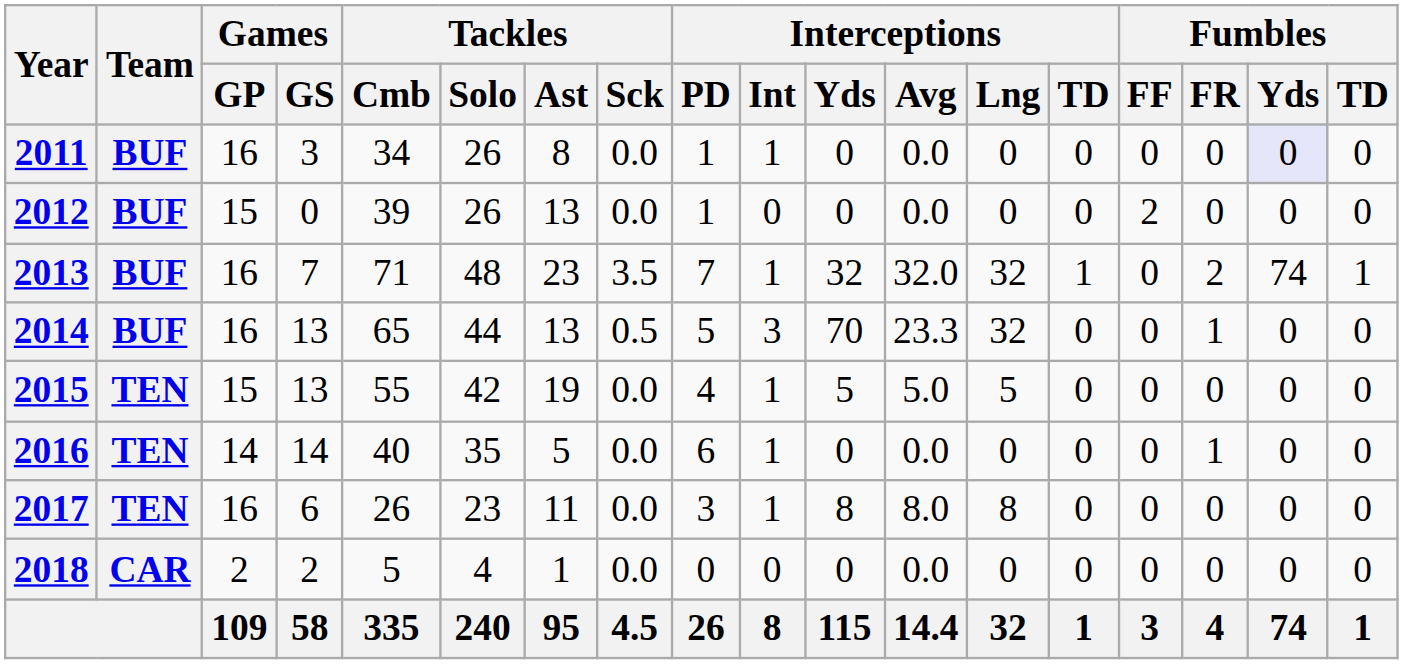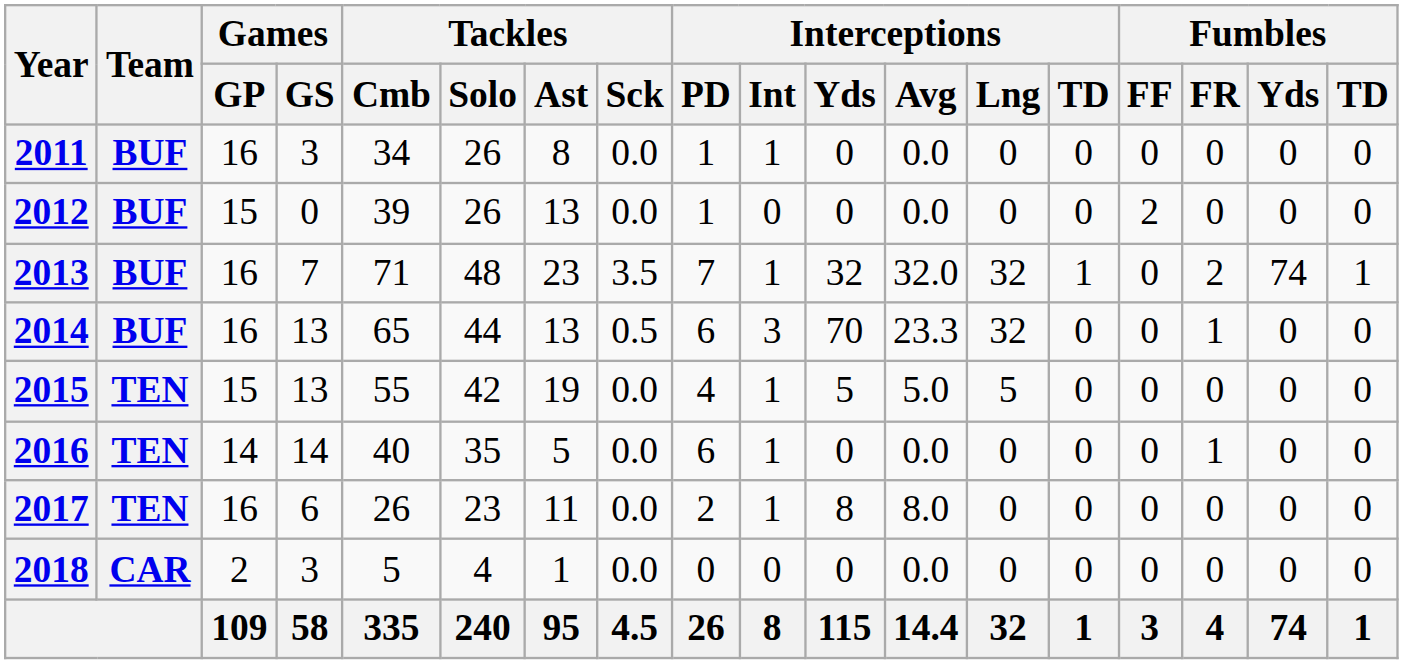2011 | Fumbles / Yds: lavender background -> no background
2014 | Interceptions / PD: 5 -> 6
2017 | Interceptions / PD: 3 -> 2
2017 | Interceptions / Lng: 8 -> 0
2018 | Games / GS: 2 -> 3
